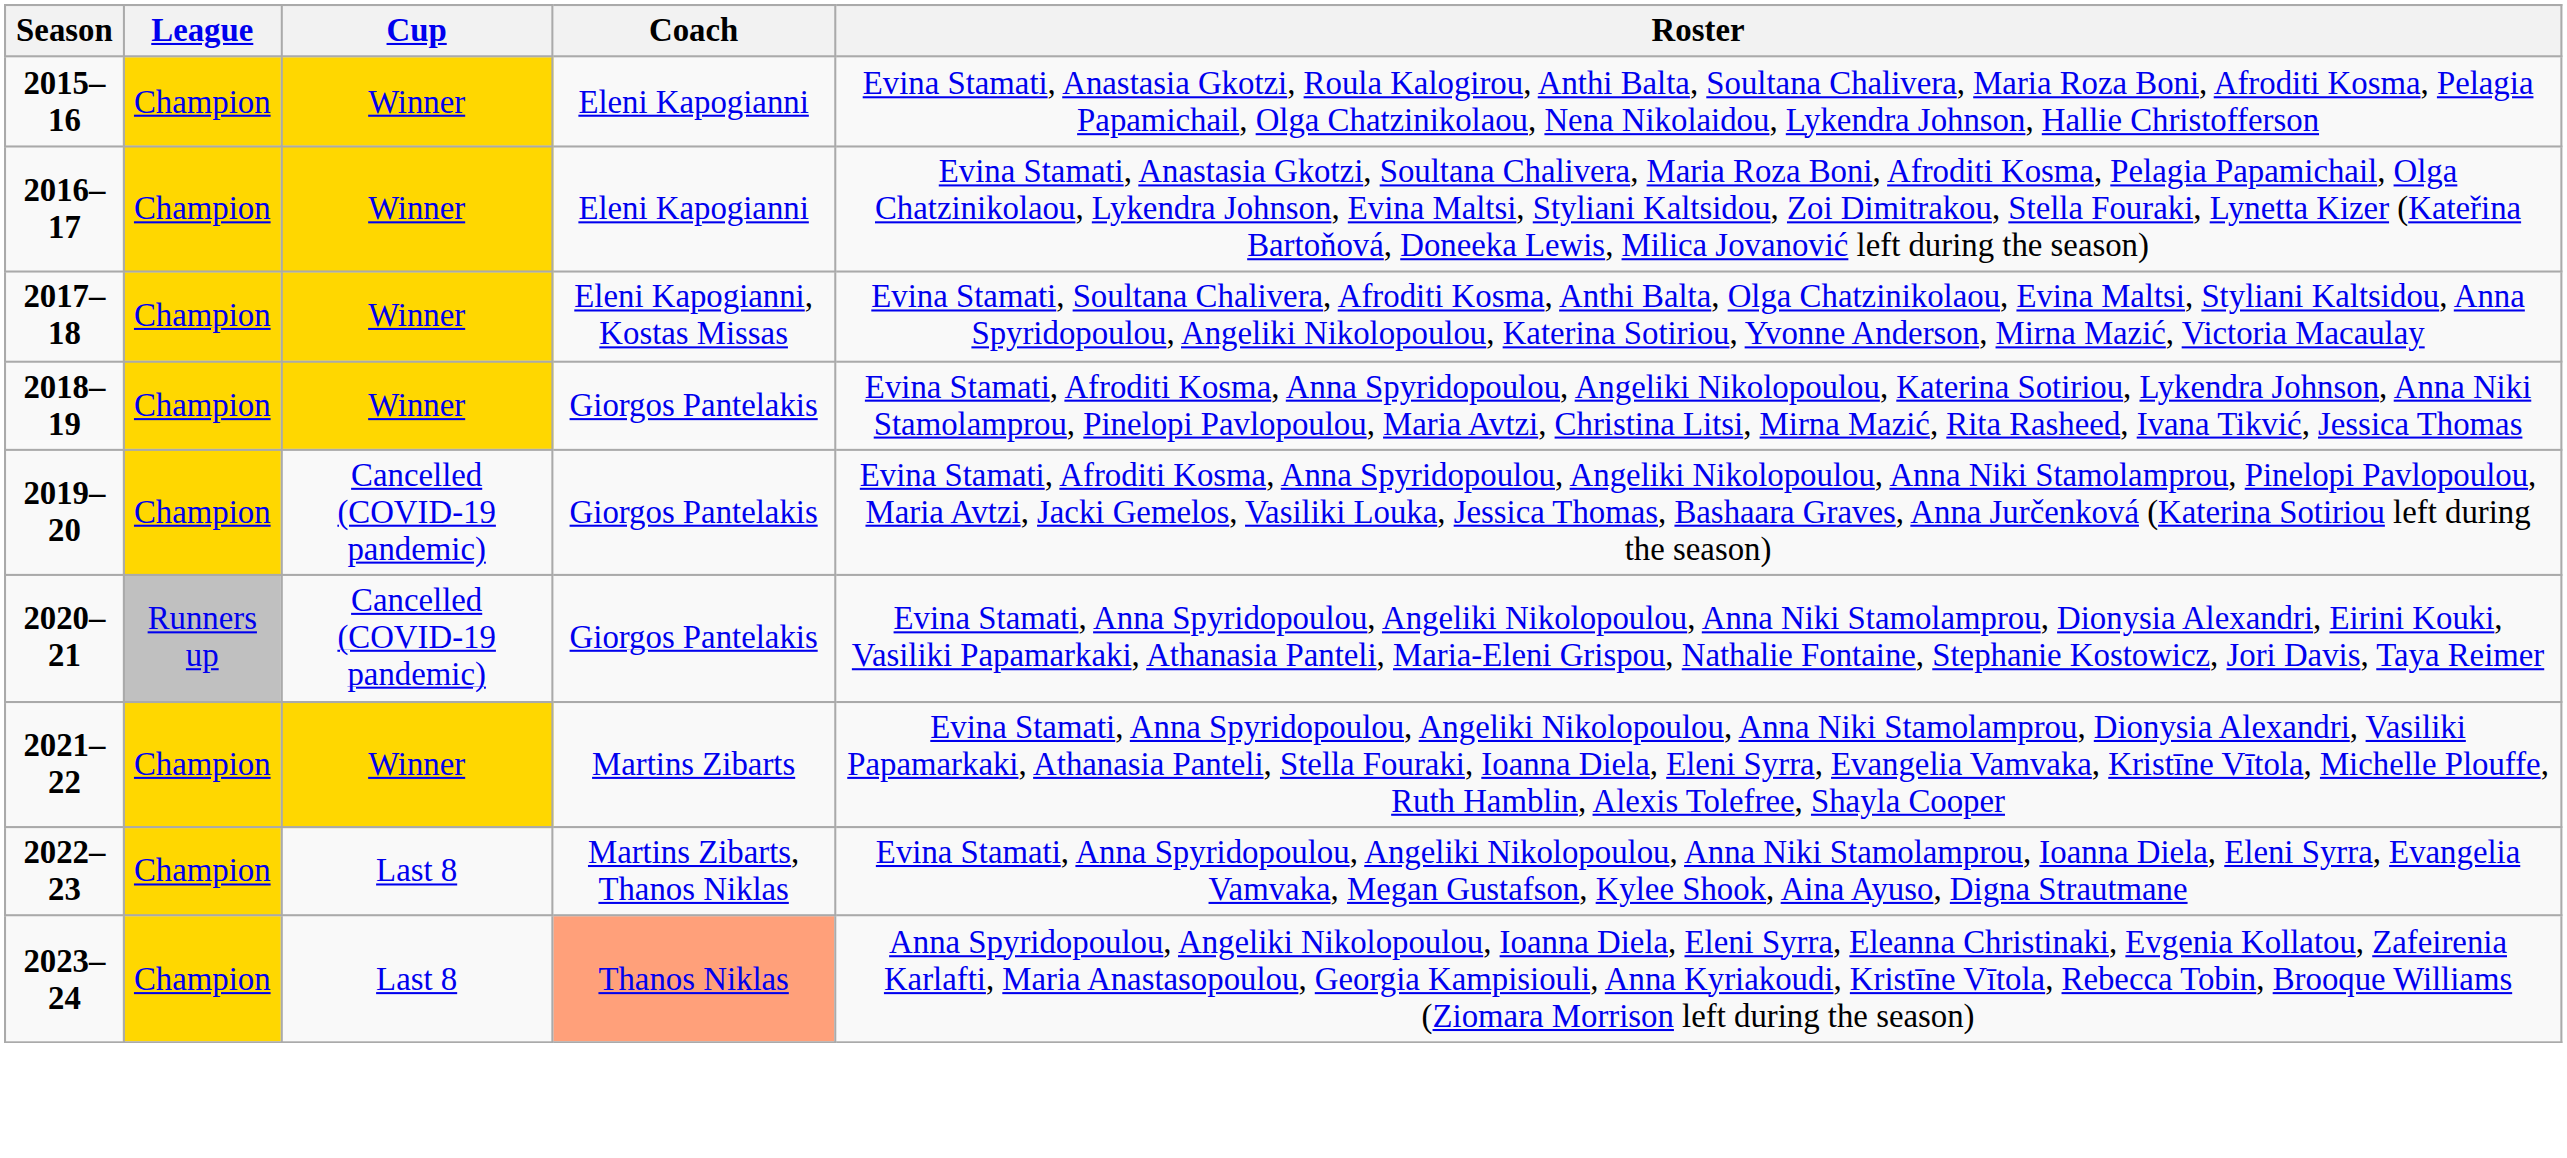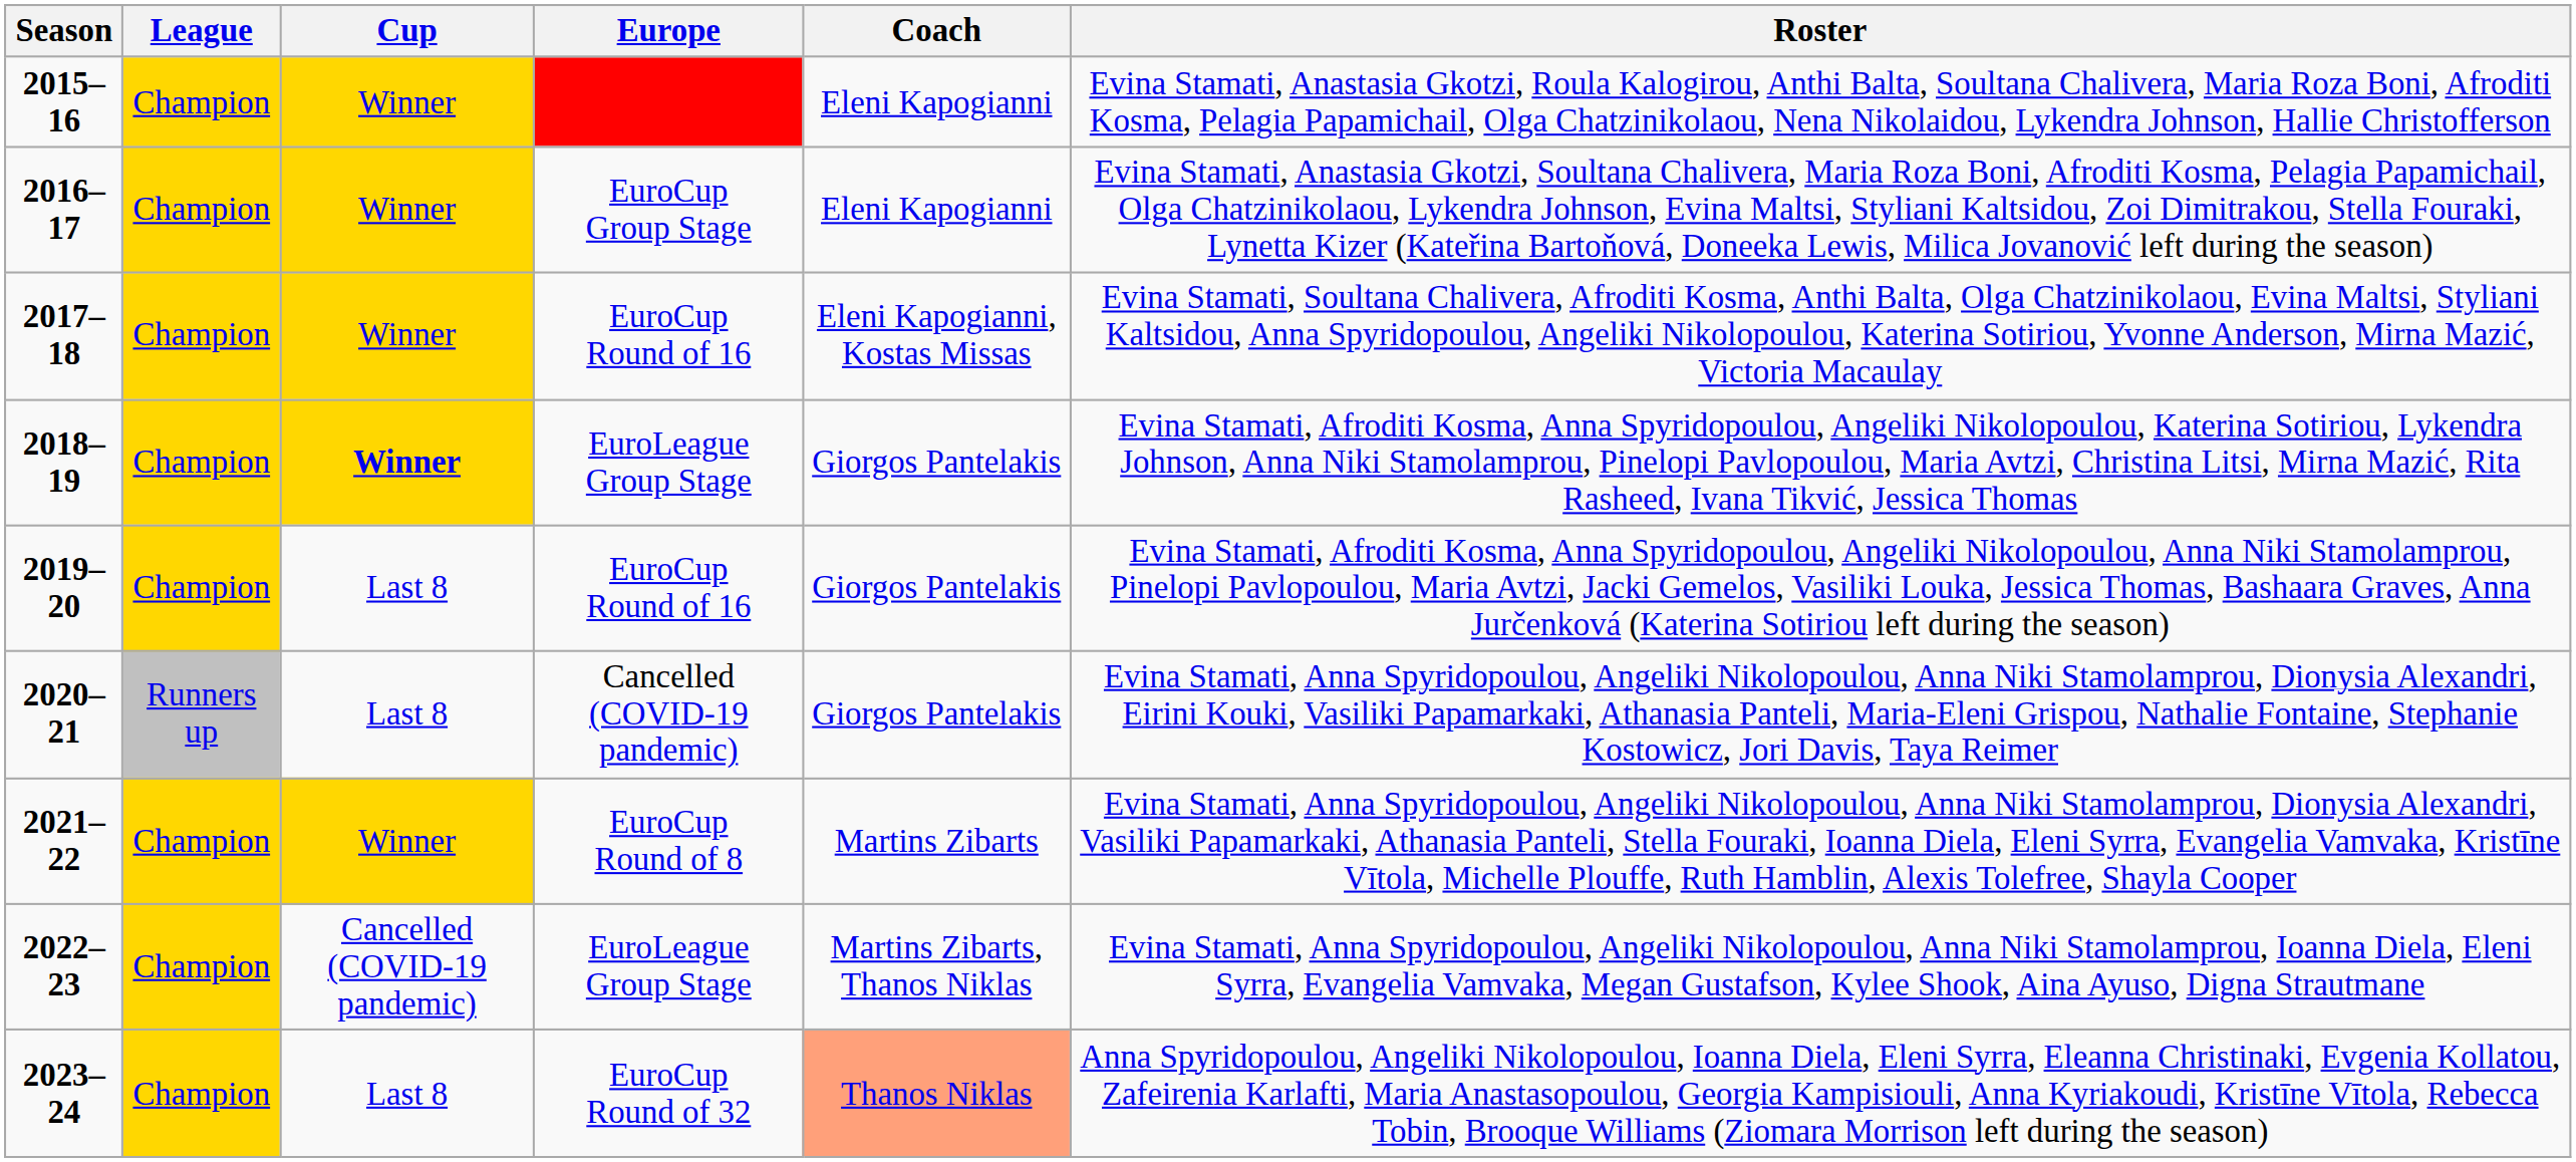+ column: Europe | EuroCup Group Stage | EuroCup Round of 16 | EuroLeague Group Stage | EuroCup Round of 16 | Cancelled (COVID-19 pandemic) | EuroCup Round of 8 | EuroLeague Group Stage | EuroCup Round of 32
2018–19 | Cup: normal -> bold
2019–20 | Cup: Cancelled (COVID-19 pandemic) -> Last 8
2020–21 | Cup: Cancelled (COVID-19 pandemic) -> Last 8
2022–23 | Cup: Last 8 -> Cancelled (COVID-19 pandemic)
